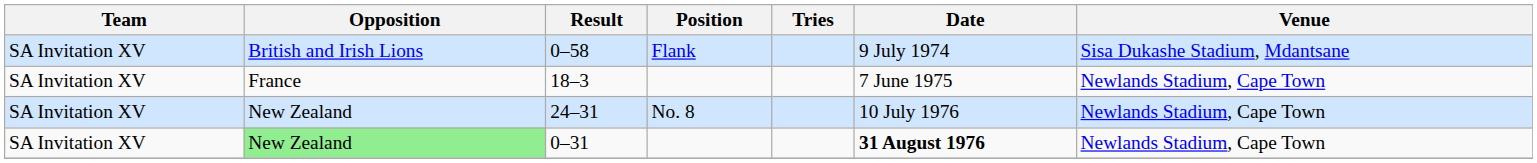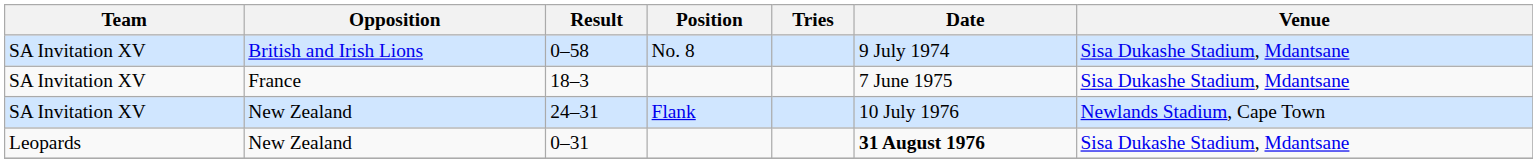0–58 | Position: Flank -> No. 8
18–3 | Venue: Newlands Stadium, Cape Town -> Sisa Dukashe Stadium, Mdantsane
24–31 | Position: No. 8 -> Flank
0–31 | Team: SA Invitation XV -> Leopards
0–31 | Opposition: lightgreen background -> no background
0–31 | Venue: Newlands Stadium, Cape Town -> Sisa Dukashe Stadium, Mdantsane
